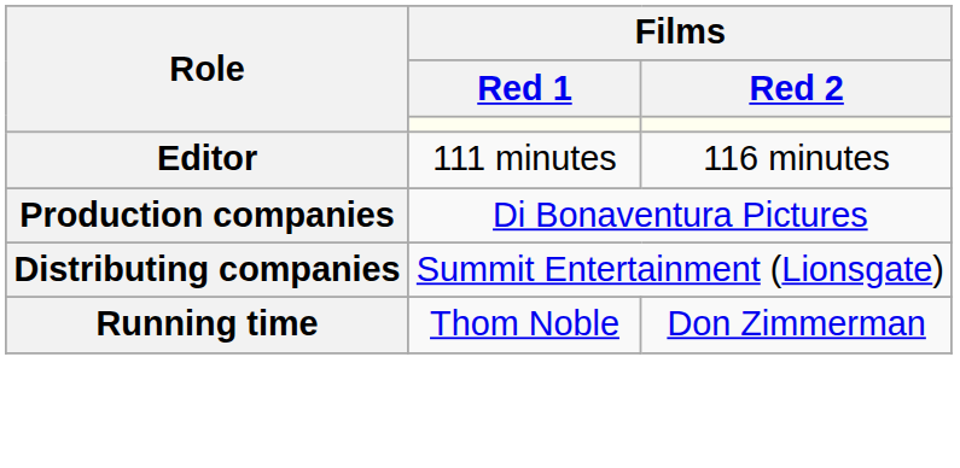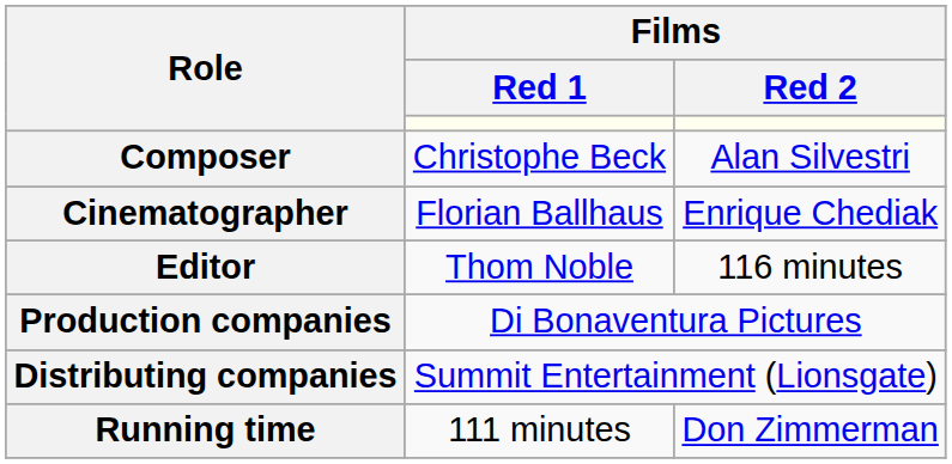+ row: Composer | Christophe Beck | Alan Silvestri
+ row: Cinematographer | Florian Ballhaus | Enrique Chediak
Editor | Films / Red 1: 111 minutes -> Thom Noble
Running time | Films / Red 1: Thom Noble -> 111 minutes
